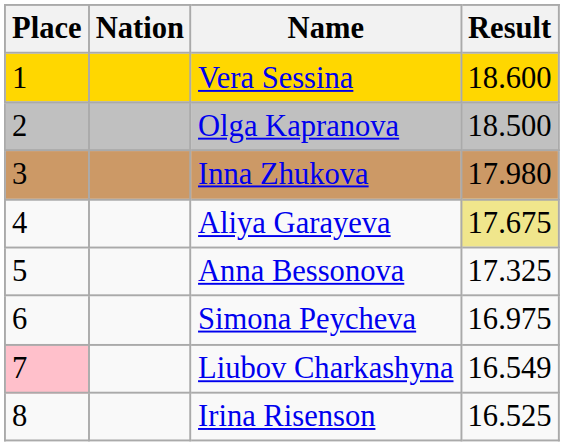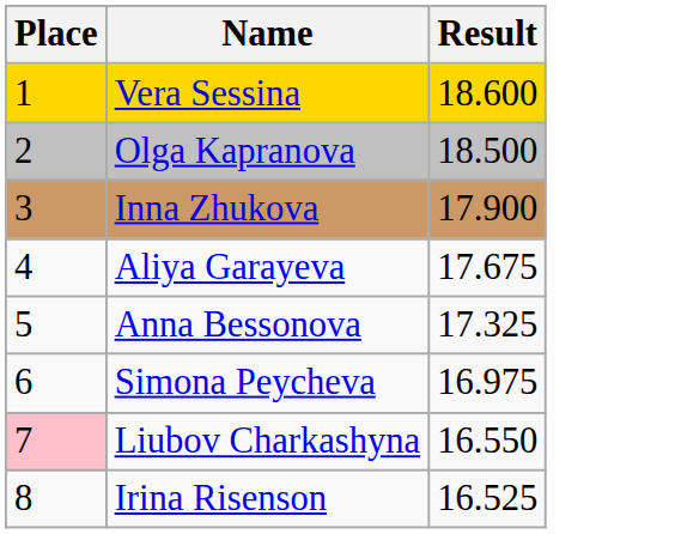- column: Nation
Inna Zhukova | Result: 17.980 -> 17.900
Aliya Garayeva | Result: khaki background -> no background
Liubov Charkashyna | Result: 16.549 -> 16.550
